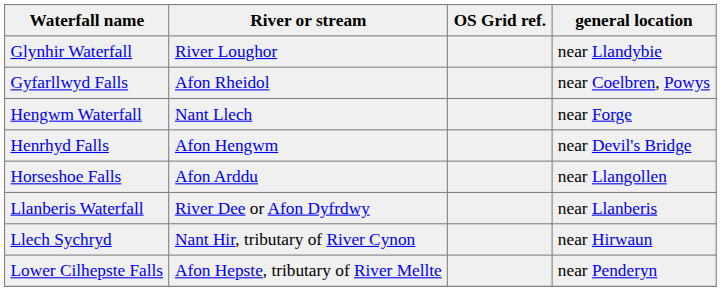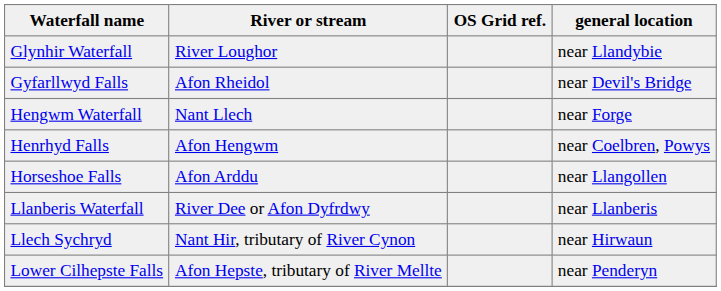Gyfarllwyd Falls | general location: near Coelbren, Powys -> near Devil's Bridge
Henrhyd Falls | general location: near Devil's Bridge -> near Coelbren, Powys
